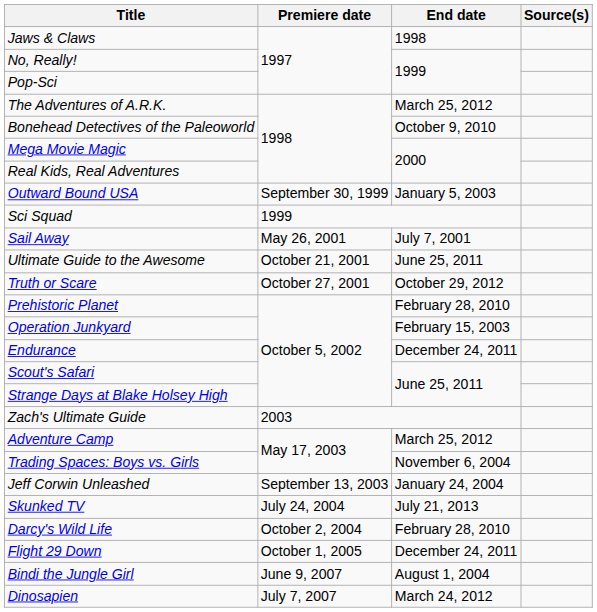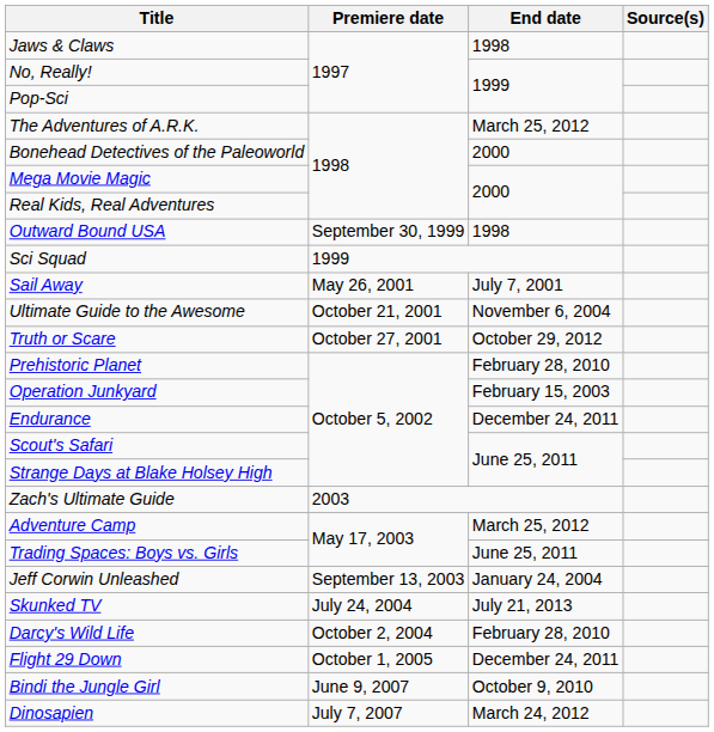Bonehead Detectives of the Paleoworld | End date: October 9, 2010 -> 2000
Outward Bound USA | End date: January 5, 2003 -> 1998
Ultimate Guide to the Awesome | End date: June 25, 2011 -> November 6, 2004
Trading Spaces: Boys vs. Girls | End date: November 6, 2004 -> June 25, 2011
Bindi the Jungle Girl | End date: August 1, 2004 -> October 9, 2010
